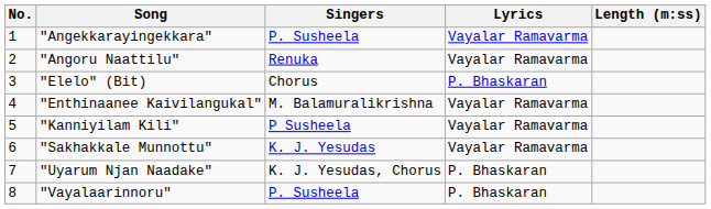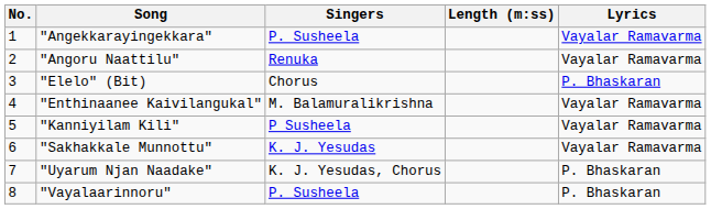columns swapped: Lyrics <-> Length (m:ss)
